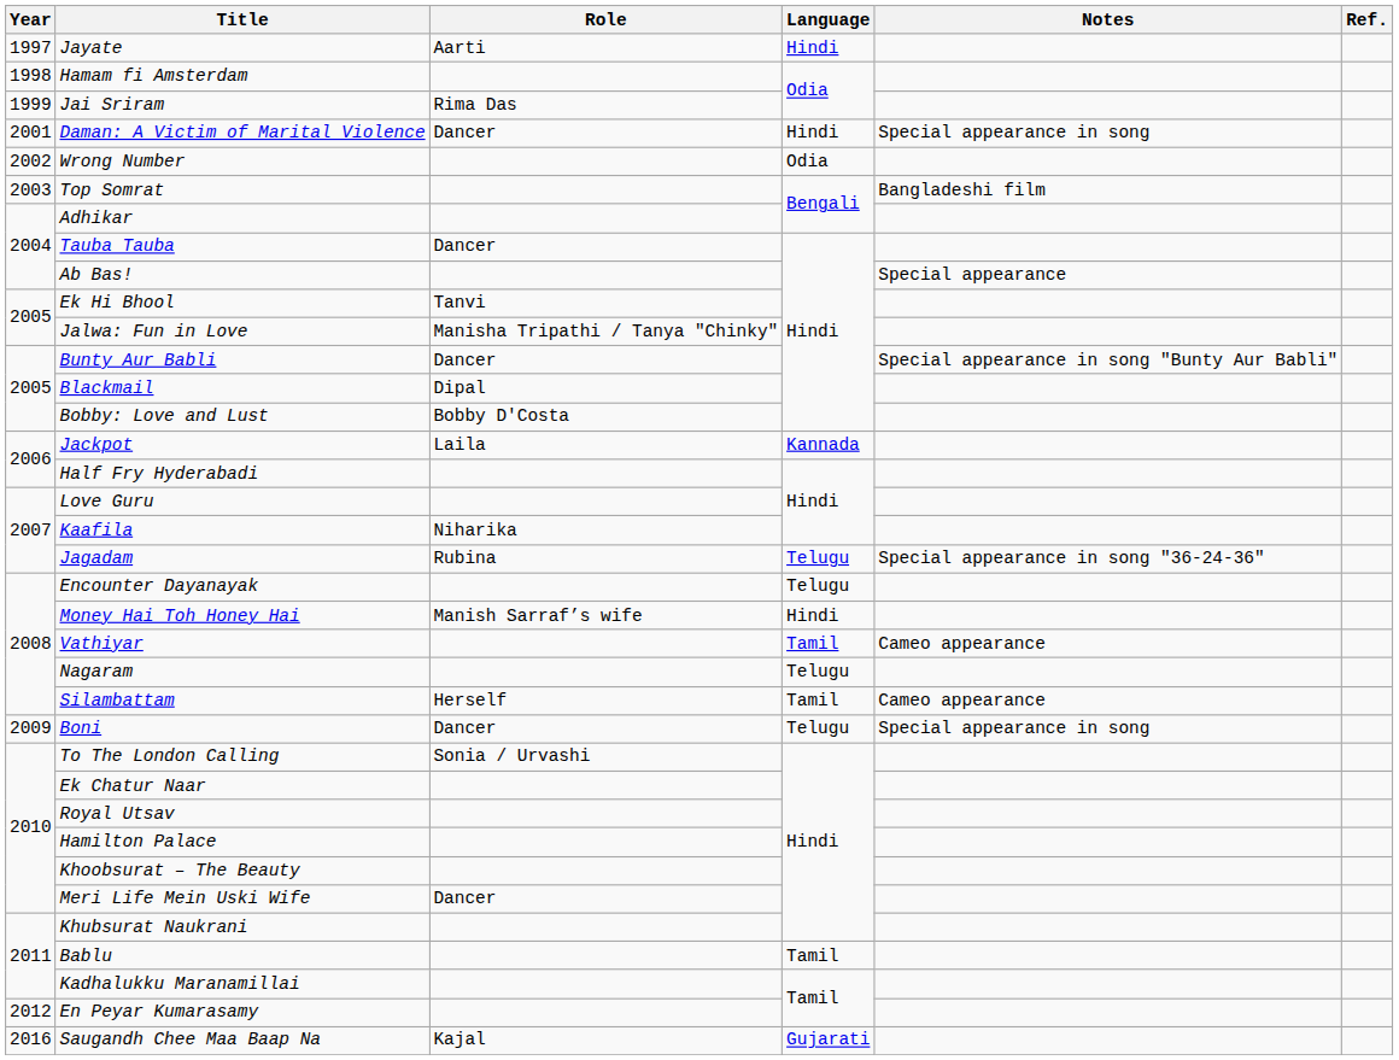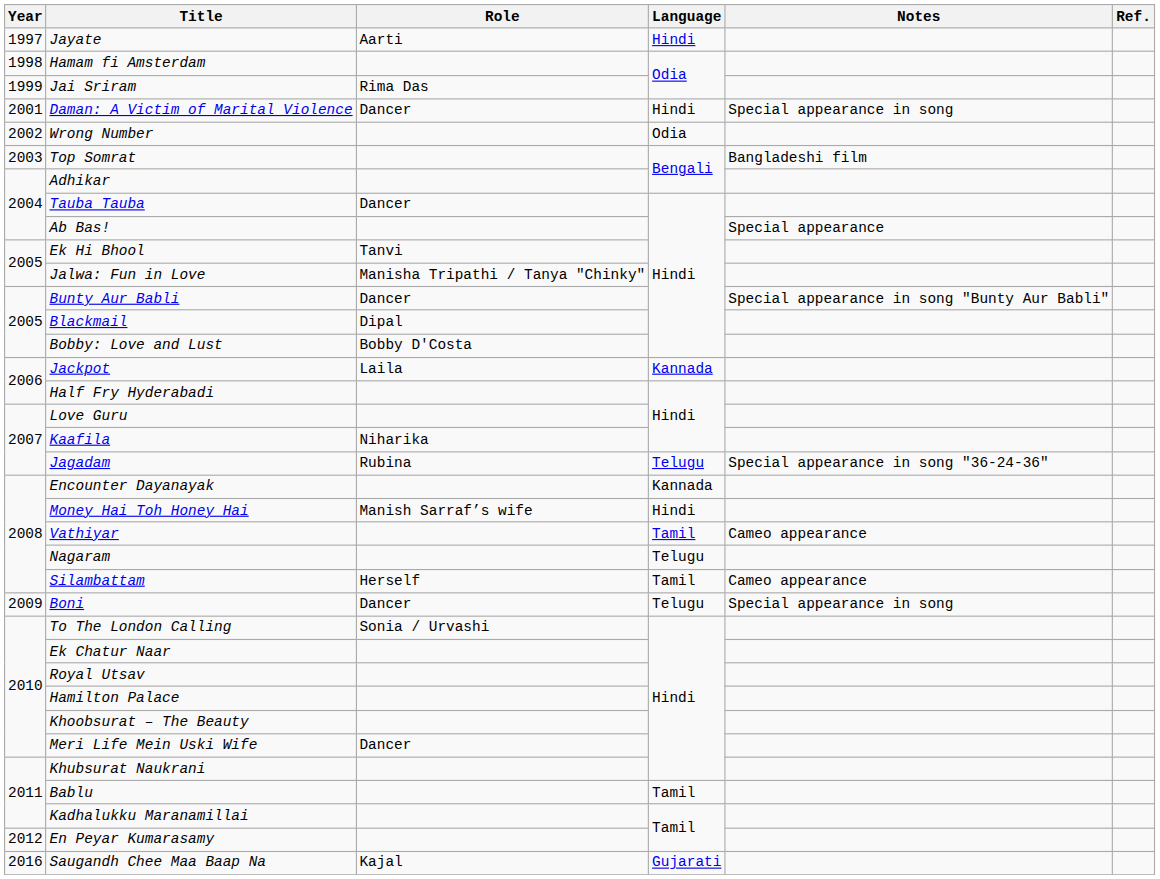Encounter Dayanayak | Language: Telugu -> Kannada
